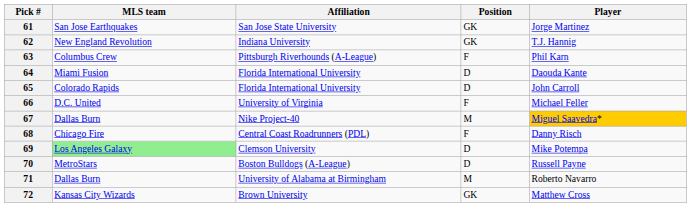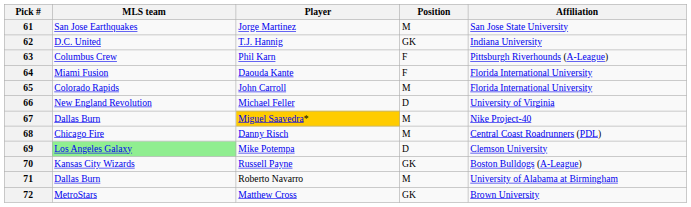columns swapped: Player <-> Affiliation
61 | Position: GK -> M
62 | MLS team: New England Revolution -> D.C. United
64 | Position: D -> F
65 | Position: D -> M
66 | MLS team: D.C. United -> New England Revolution
66 | Position: F -> D
68 | Position: F -> M
70 | MLS team: MetroStars -> Kansas City Wizards
70 | Position: D -> GK
72 | MLS team: Kansas City Wizards -> MetroStars
